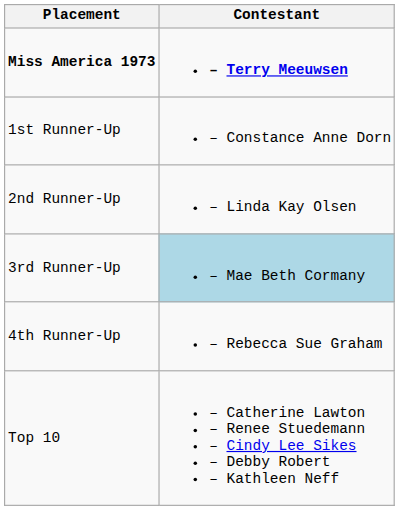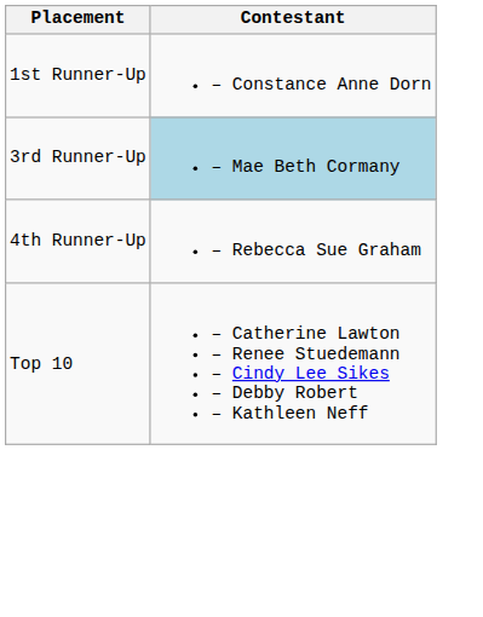- row: Miss America 1973 | – Terry Meeuwsen
- row: 2nd Runner-Up | – Linda Kay Olsen
